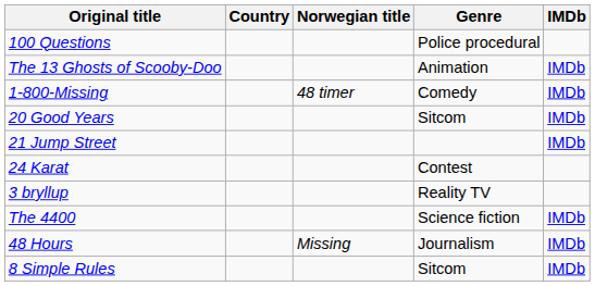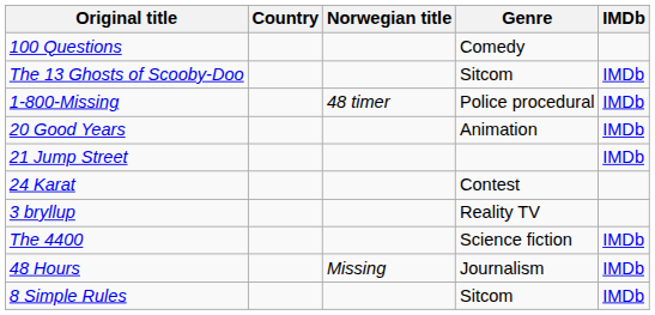100 Questions | Genre: Police procedural -> Comedy
The 13 Ghosts of Scooby-Doo | Genre: Animation -> Sitcom
1-800-Missing | Genre: Comedy -> Police procedural
20 Good Years | Genre: Sitcom -> Animation
